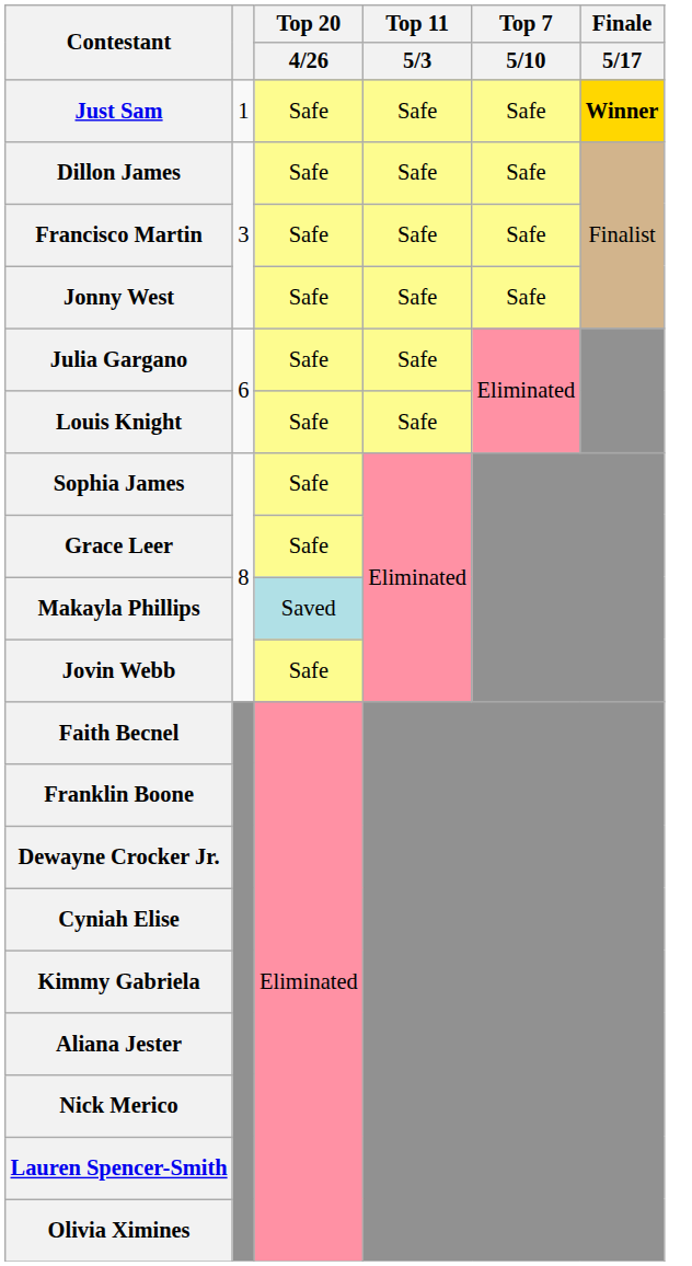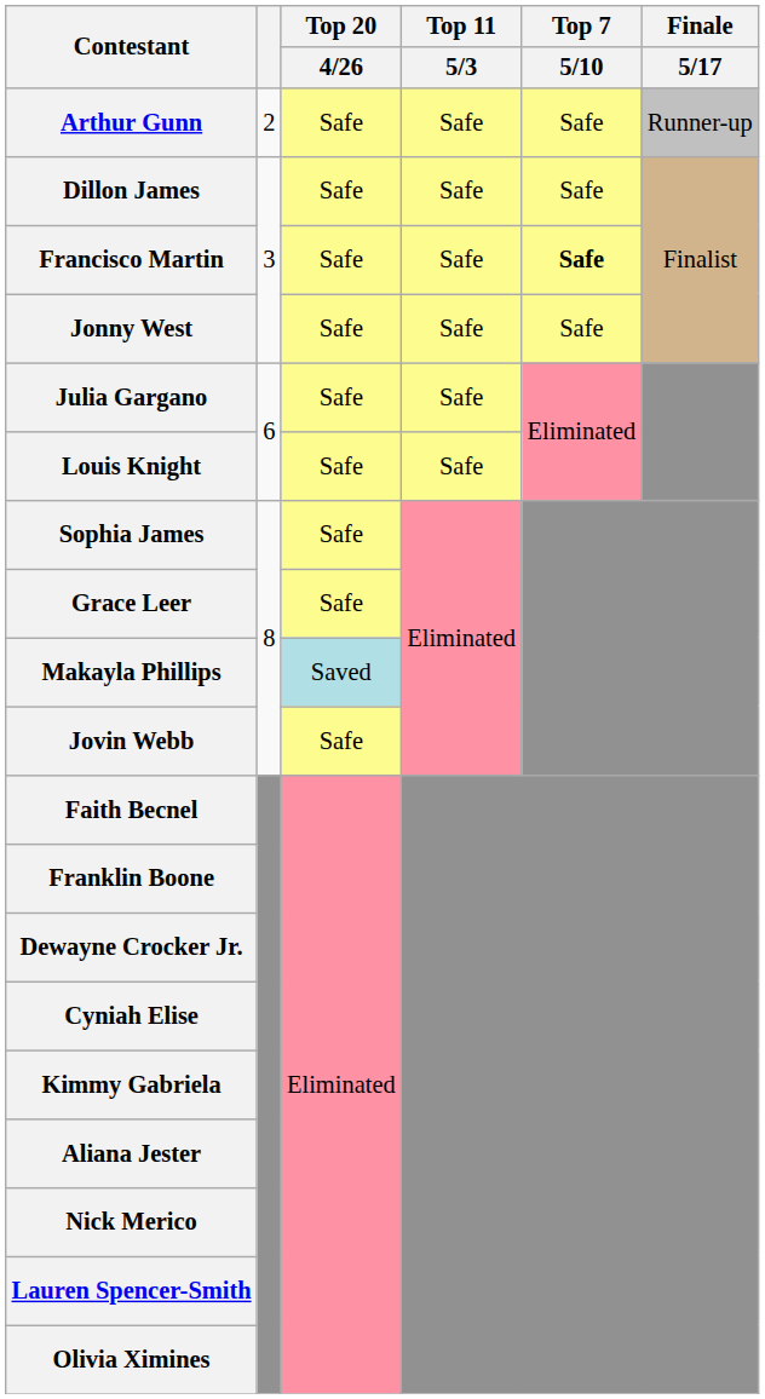- row: Just Sam | 1 | Safe | Safe | Safe | Winner
+ row: Arthur Gunn | 2 | Safe | Safe | Safe | Runner-up
Francisco Martin | Top 7 / 5/10: normal -> bold
